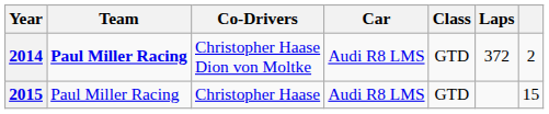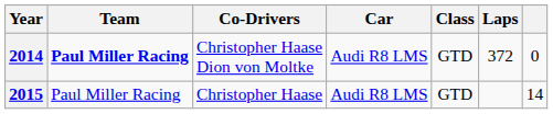2014 | column 7: 2 -> 0
2015 | column 7: 15 -> 14
